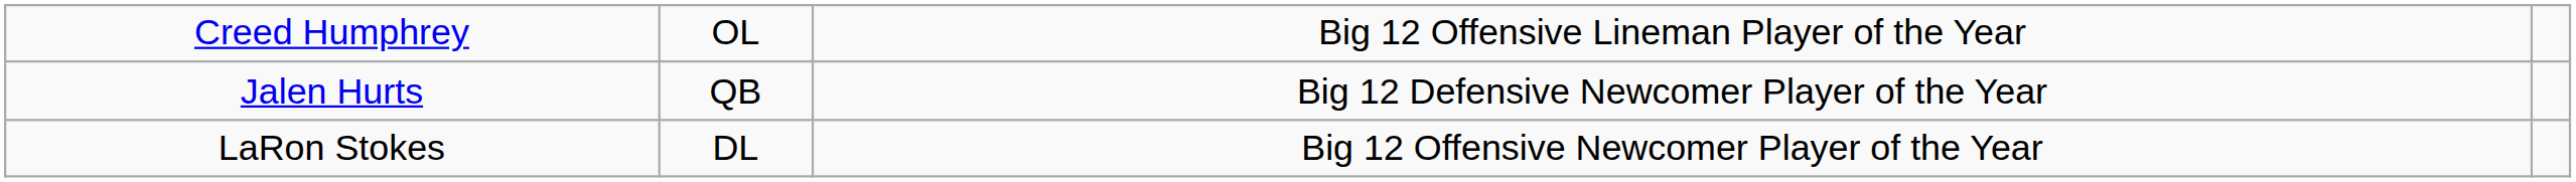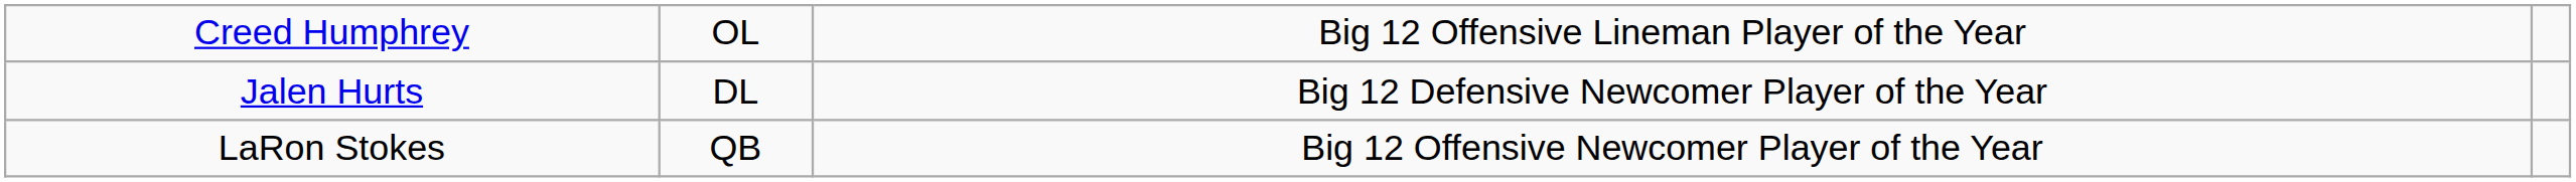Jalen Hurts | column 2: QB -> DL
LaRon Stokes | column 2: DL -> QB
